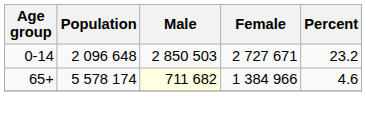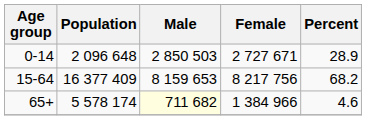0-14 | Percent: 23.2 -> 28.9
+ row: 15-64 | 16 377 409 | 8 159 653 | 8 217 756 | 68.2
